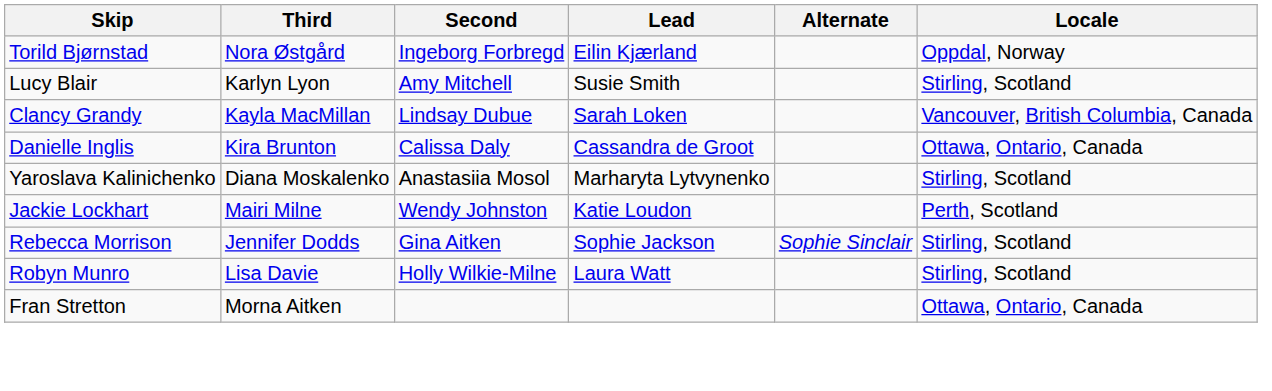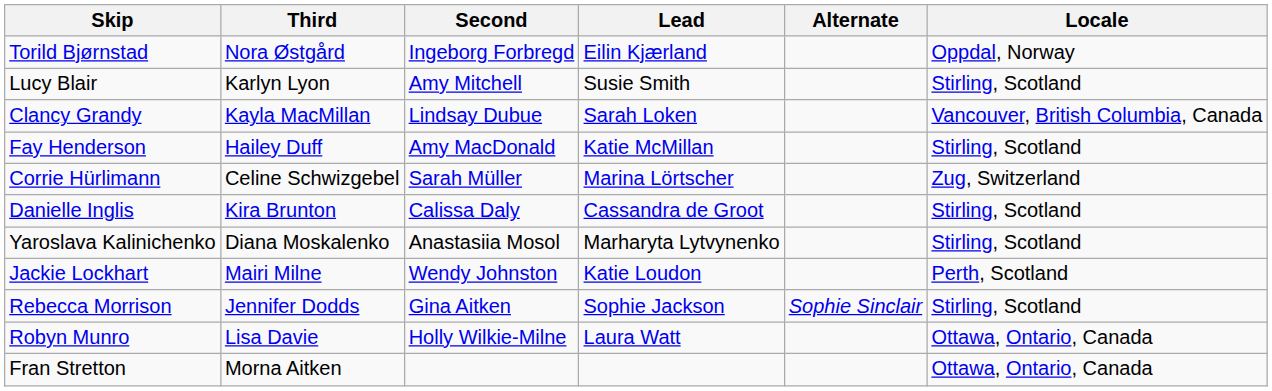+ row: Fay Henderson | Hailey Duff | Amy MacDonald | Katie McMillan | Stirling, Scotland
+ row: Corrie Hürlimann | Celine Schwizgebel | Sarah Müller | Marina Lörtscher | Zug, Switzerland
Danielle Inglis | Locale: Ottawa, Ontario, Canada -> Stirling, Scotland
Robyn Munro | Locale: Stirling, Scotland -> Ottawa, Ontario, Canada
